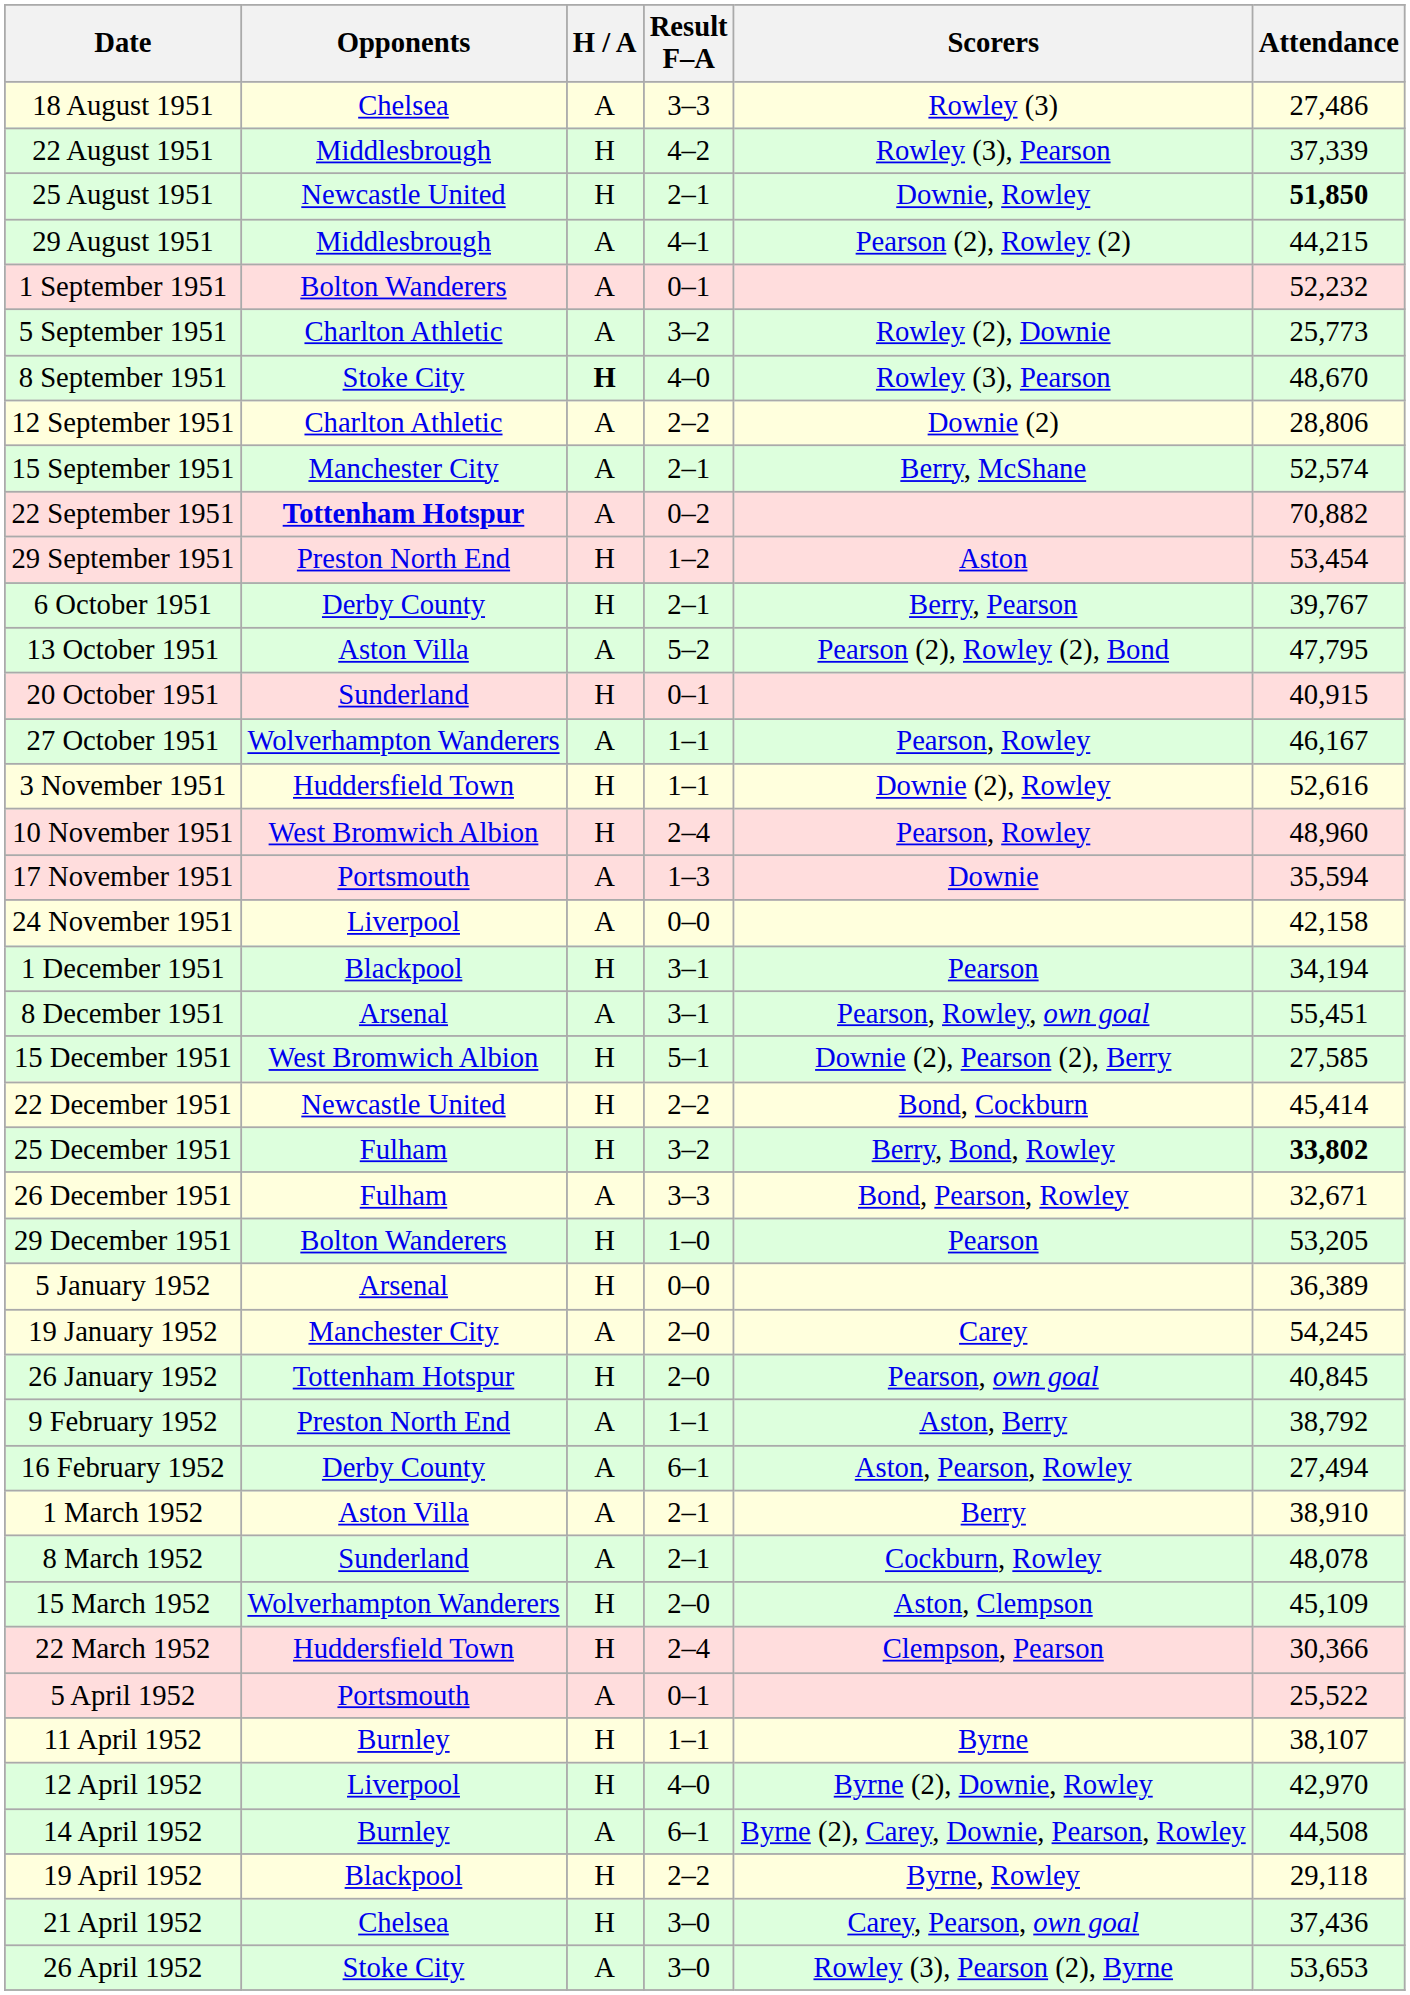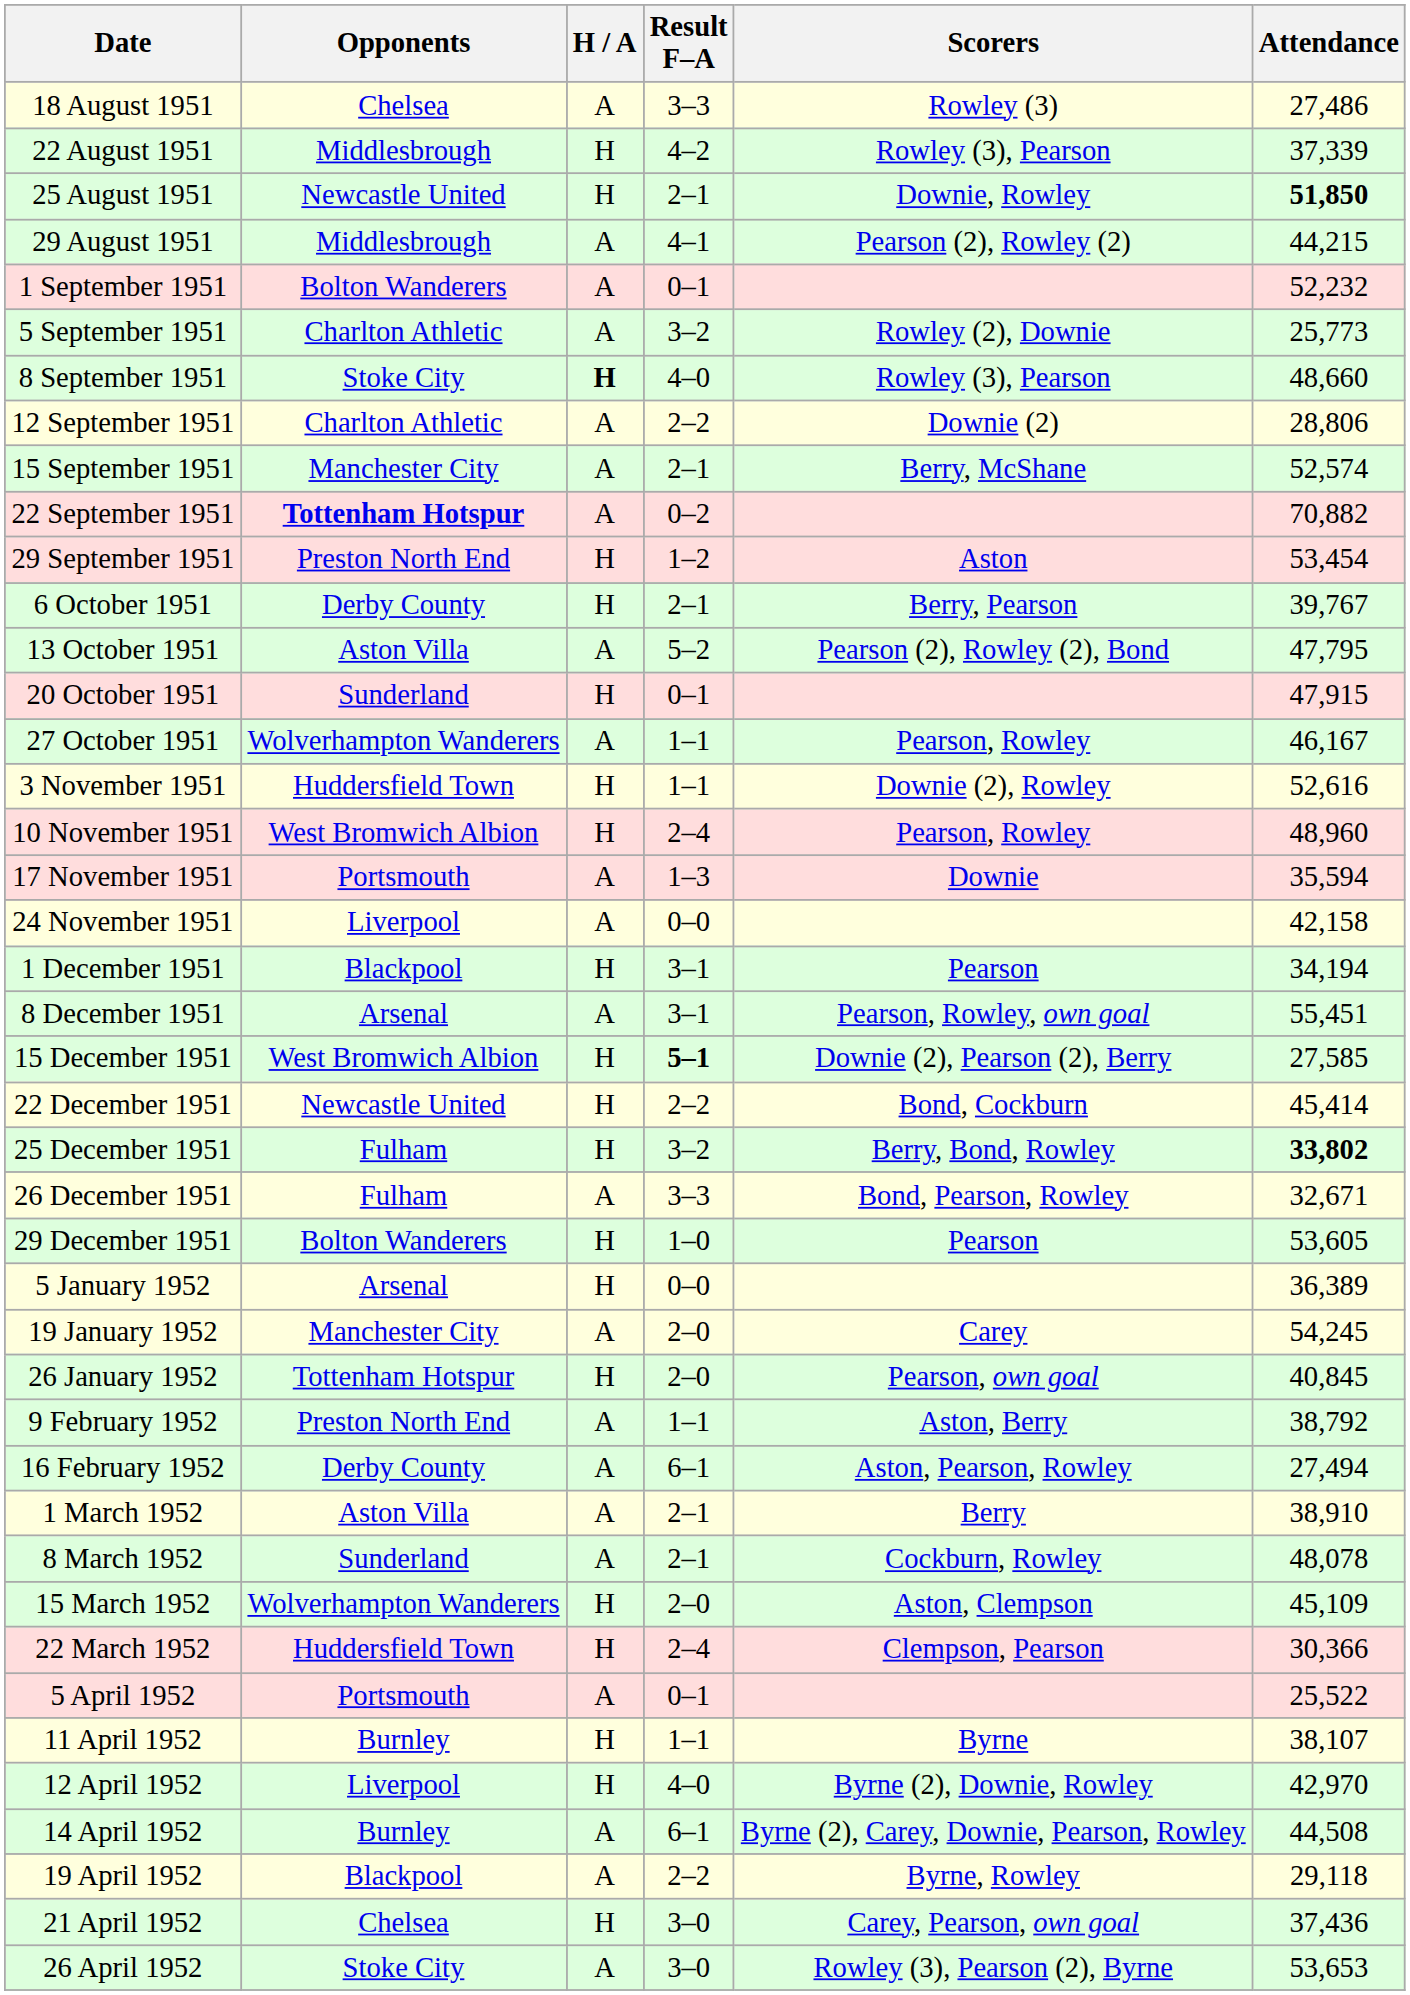8 September 1951 | Attendance: 48,670 -> 48,660
20 October 1951 | Attendance: 40,915 -> 47,915
15 December 1951 | Result F–A: normal -> bold
29 December 1951 | Attendance: 53,205 -> 53,605
19 April 1952 | H / A: H -> A
